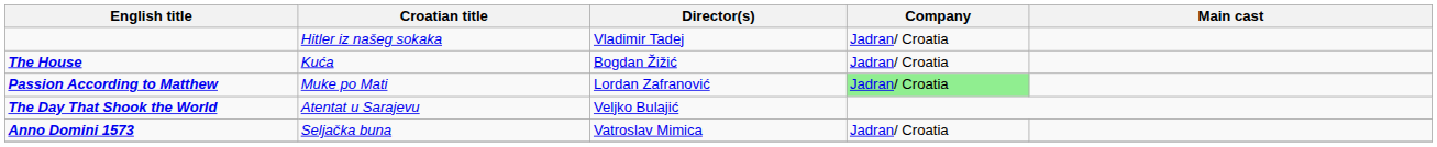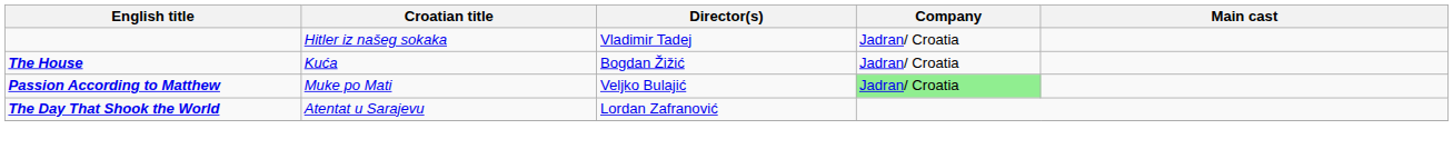Passion According to Matthew | Director(s): Lordan Zafranović -> Veljko Bulajić
The Day That Shook the World | Director(s): Veljko Bulajić -> Lordan Zafranović
- row: Anno Domini 1573 | Seljačka buna | Vatroslav Mimica | Jadran/ Croatia
